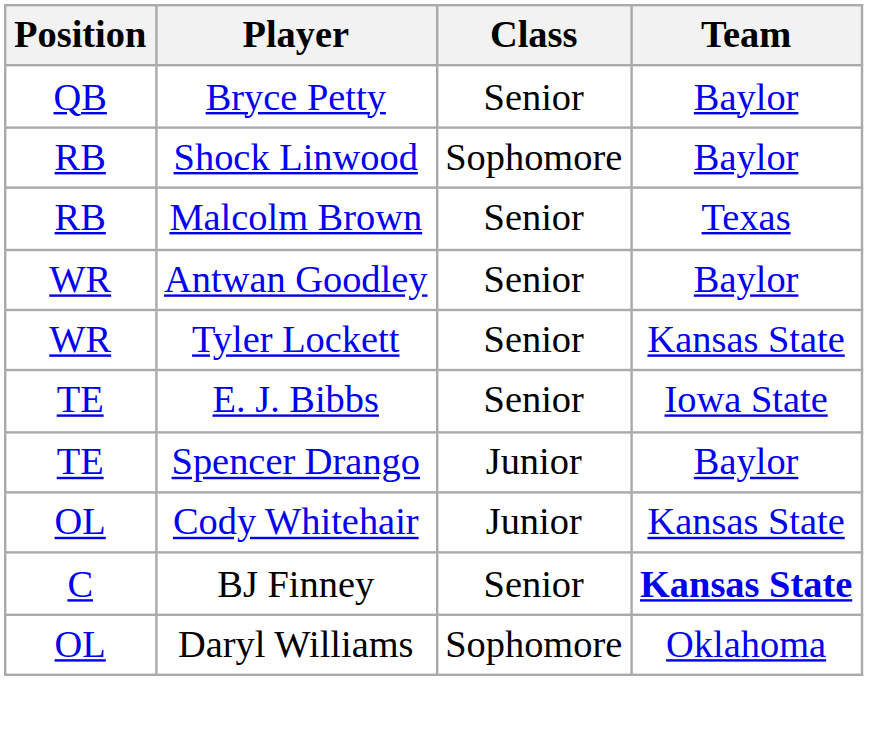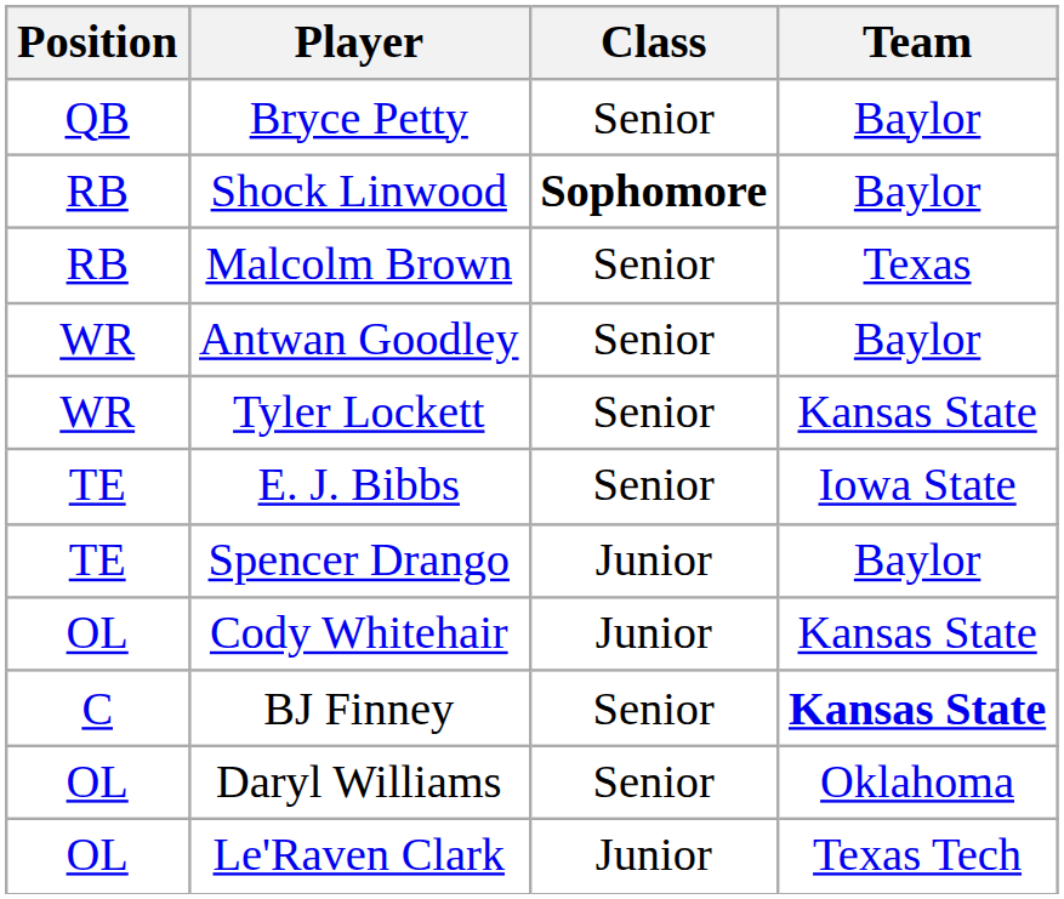Shock Linwood | Class: normal -> bold
Daryl Williams | Class: Sophomore -> Senior
+ row: OL | Le'Raven Clark | Junior | Texas Tech
